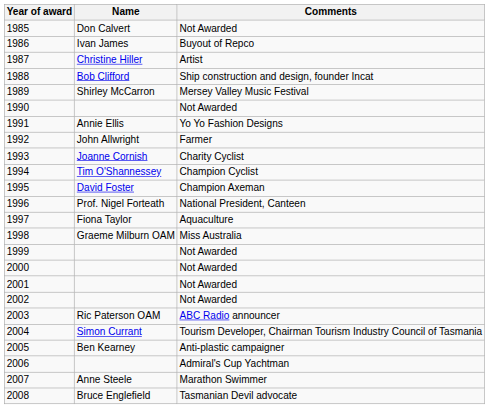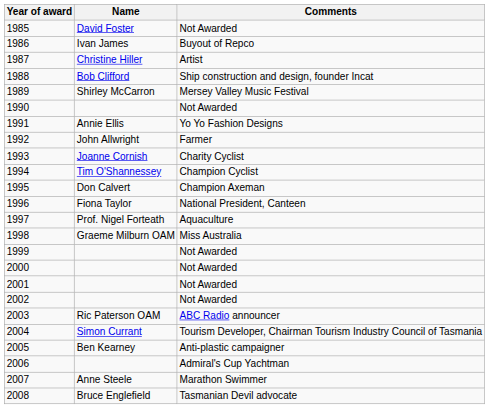1985 | Name: Don Calvert -> David Foster
1995 | Name: David Foster -> Don Calvert
1996 | Name: Prof. Nigel Forteath -> Fiona Taylor
1997 | Name: Fiona Taylor -> Prof. Nigel Forteath
